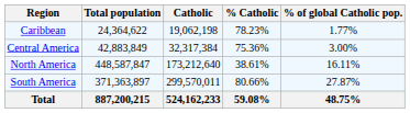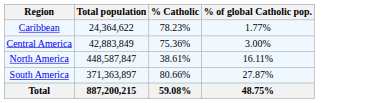- column: Catholic | 19,062,198 | 32,317,384 | 173,212,640 | 299,570,011 | 524,162,233
